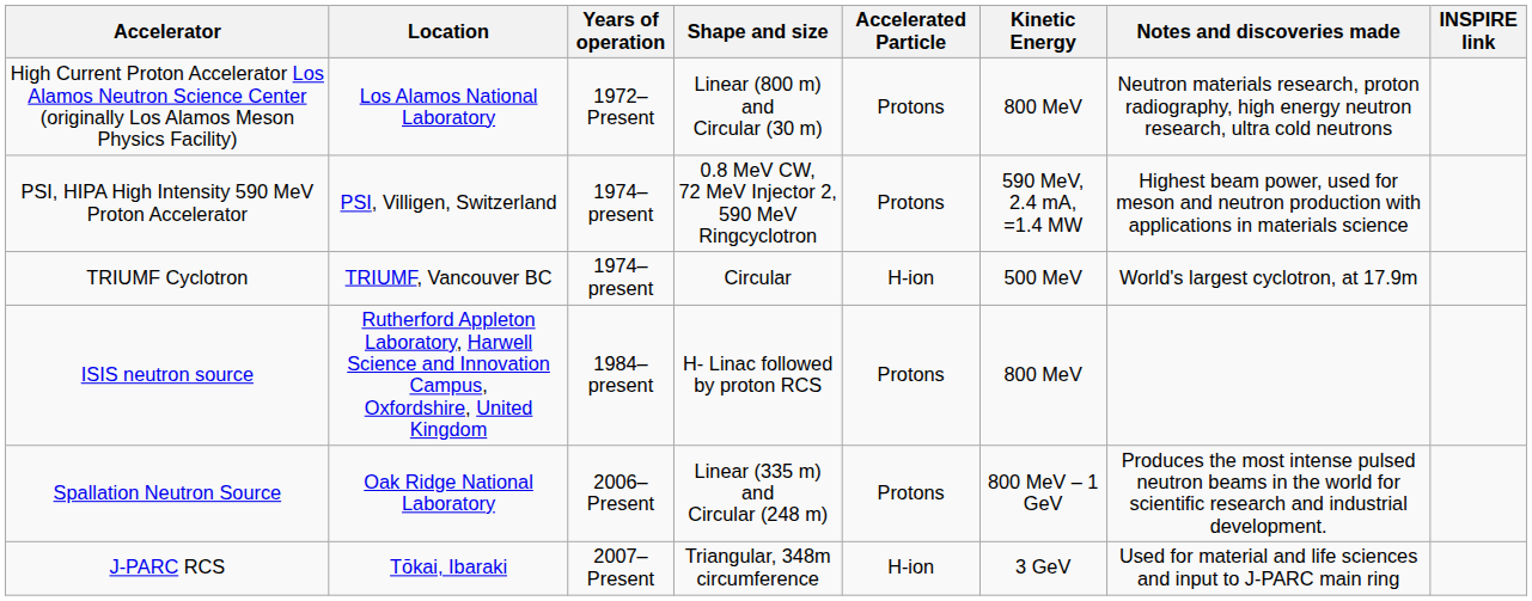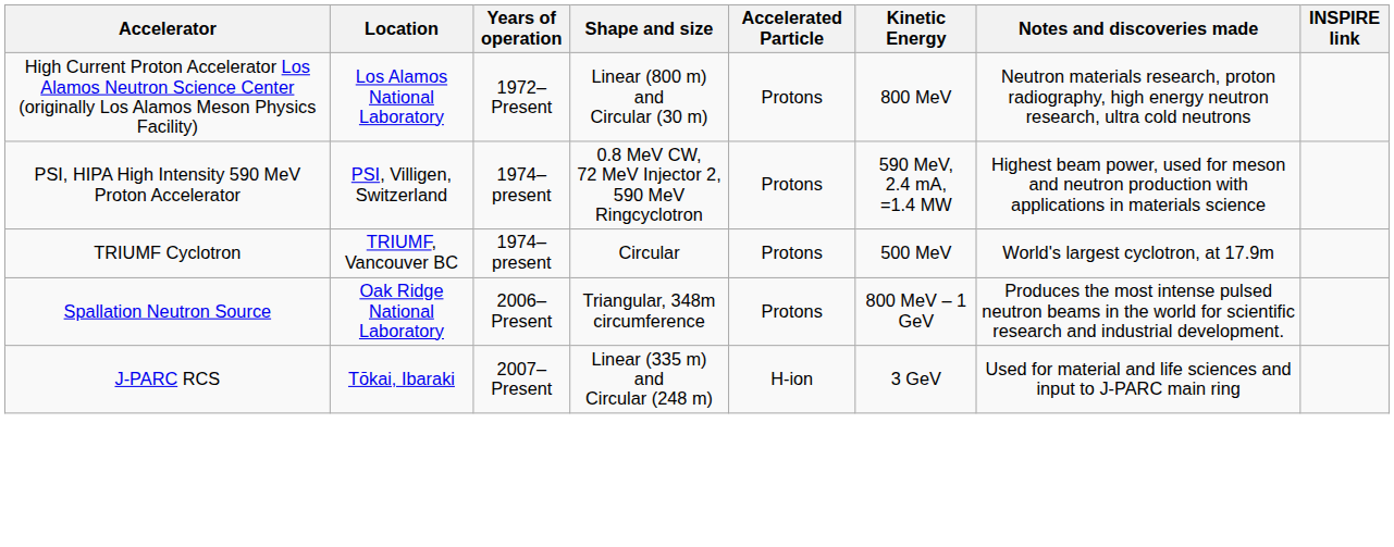TRIUMF Cyclotron | Accelerated Particle: H-ion -> Protons
- row: ISIS neutron source | Rutherford Appleton Laboratory, Harwell Science and Innovation Campus, Oxfordshire, United Kingdom | 1984–present | H- Linac followed by proton RCS | Protons | 800 MeV
Spallation Neutron Source | Shape and size: Linear (335 m) and Circular (248 m) -> Triangular, 348m circumference
J-PARC RCS | Shape and size: Triangular, 348m circumference -> Linear (335 m) and Circular (248 m)
